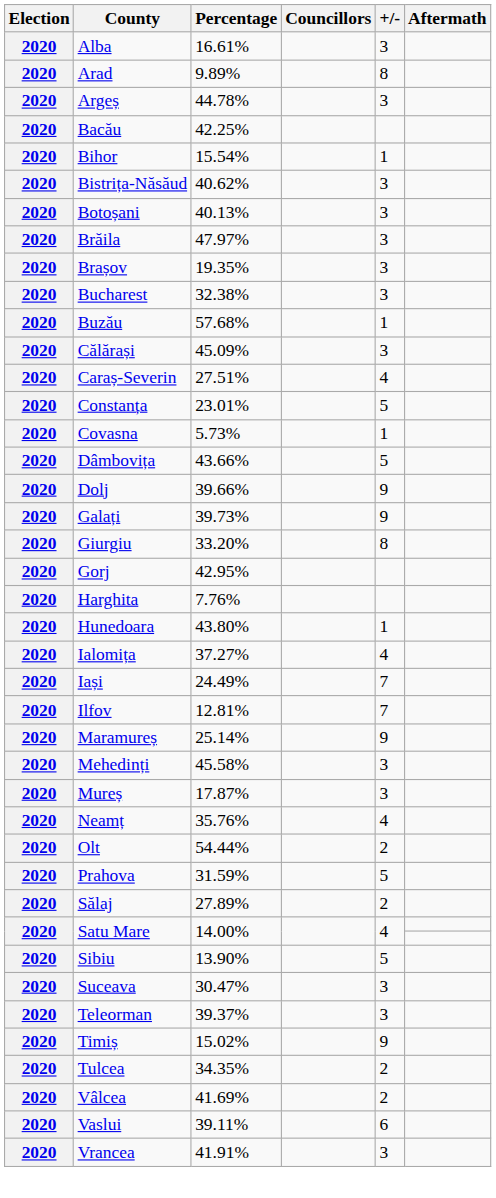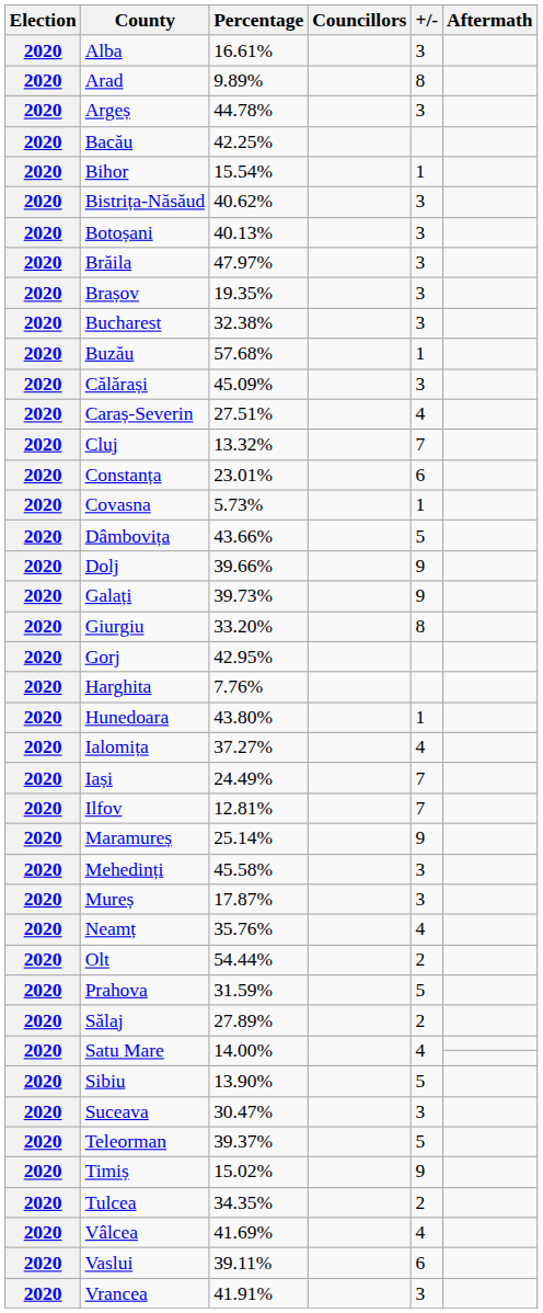+ row: 2020 | Cluj | 13.32% | 7
Constanța | +/-: 5 -> 6
Teleorman | +/-: 3 -> 5
Vâlcea | +/-: 2 -> 4
